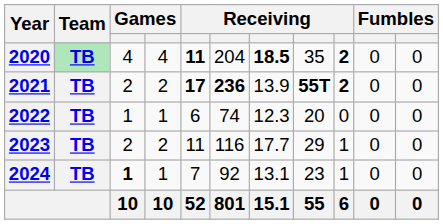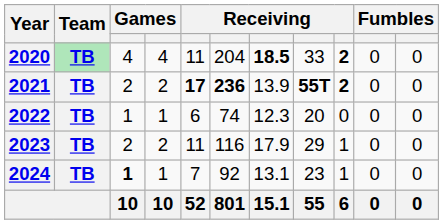2020 | column 5: bold -> normal
2020 | column 8: 35 -> 33
2023 | column 7: 17.7 -> 17.9
